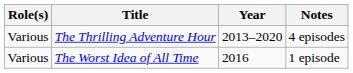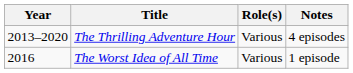columns swapped: Year <-> Role(s)
